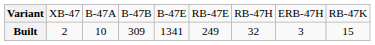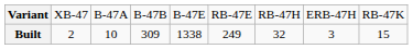Built | column 5: 1341 -> 1338
